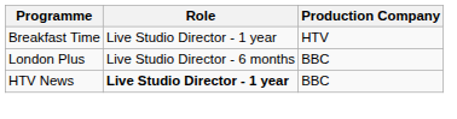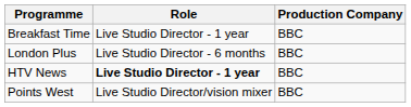Breakfast Time | Production Company: HTV -> BBC
+ row: Points West | Live Studio Director/vision mixer | BBC
